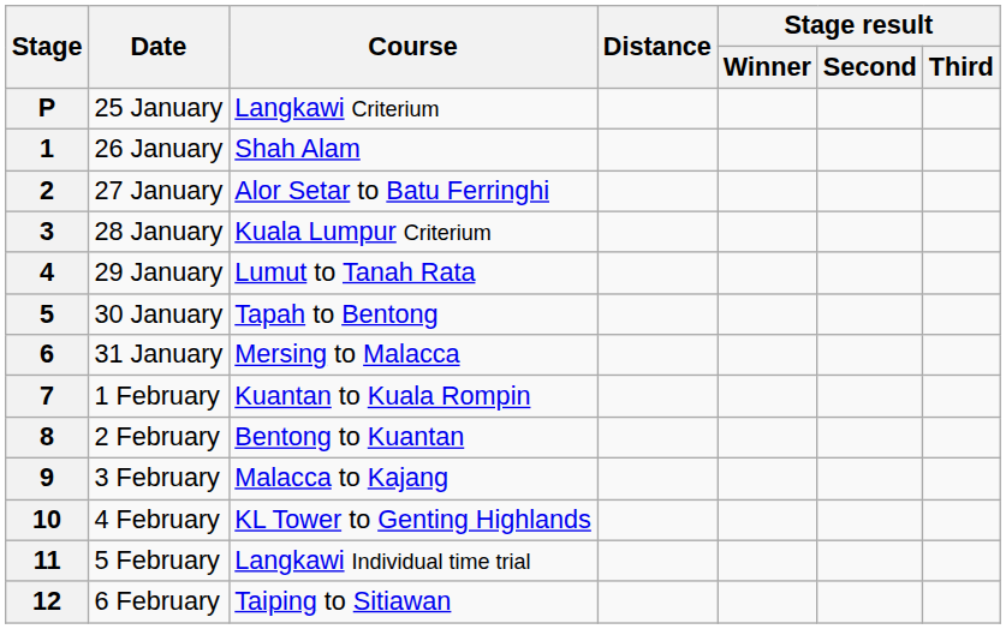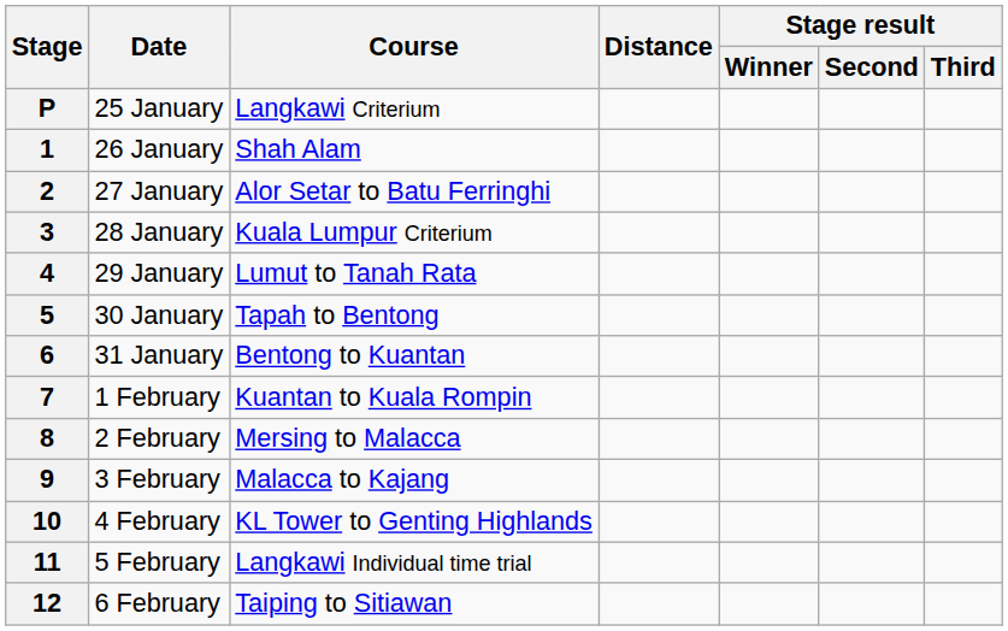6 | Course: Mersing to Malacca -> Bentong to Kuantan
8 | Course: Bentong to Kuantan -> Mersing to Malacca
